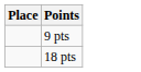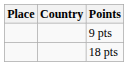+ column: Country
